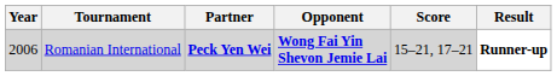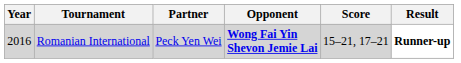Romanian International | Year: 2006 -> 2016
Romanian International | Partner: bold -> normal
